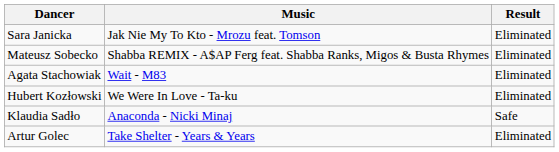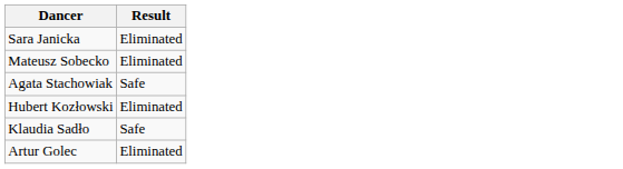- column: Music | Jak Nie My To Kto - Mrozu feat. Tomson | Shabba REMIX - A$AP Ferg feat. Shabba Ranks, Migos & Busta Rhymes | Wait - M83 | We Were In Love - Ta-ku | Anaconda - Nicki Minaj | Take Shelter - Years & Years
Agata Stachowiak | Result: Eliminated -> Safe
